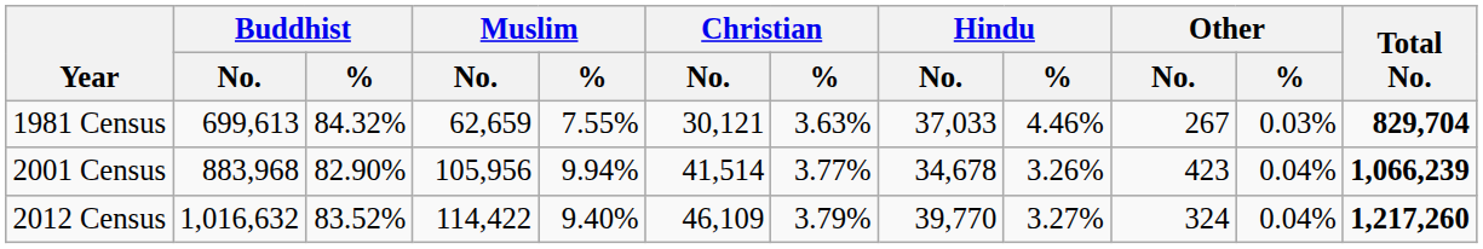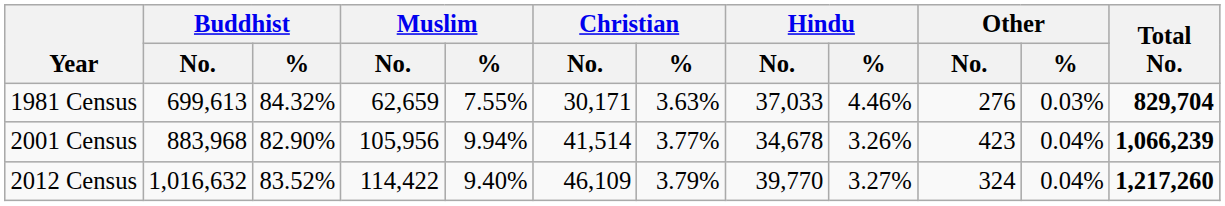1981 Census | Christian / No.: 30,121 -> 30,171
1981 Census | Other / No.: 267 -> 276
